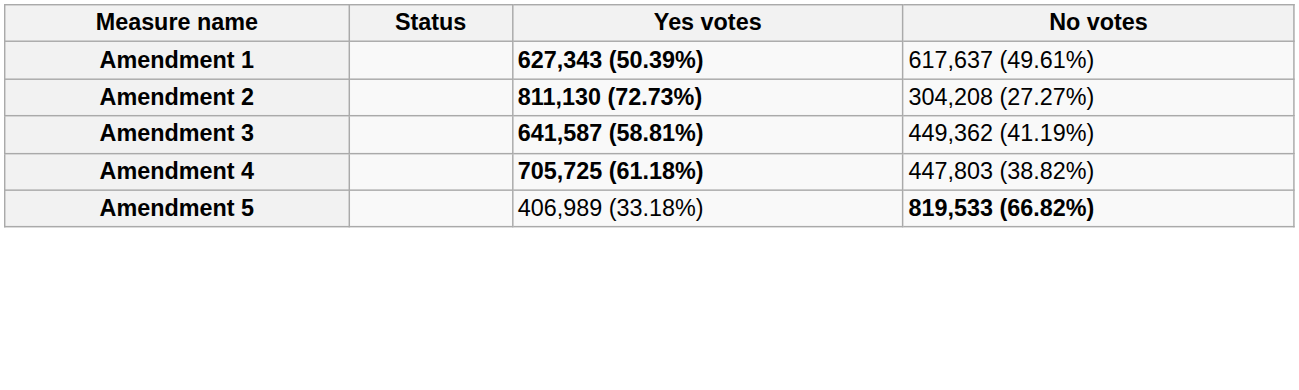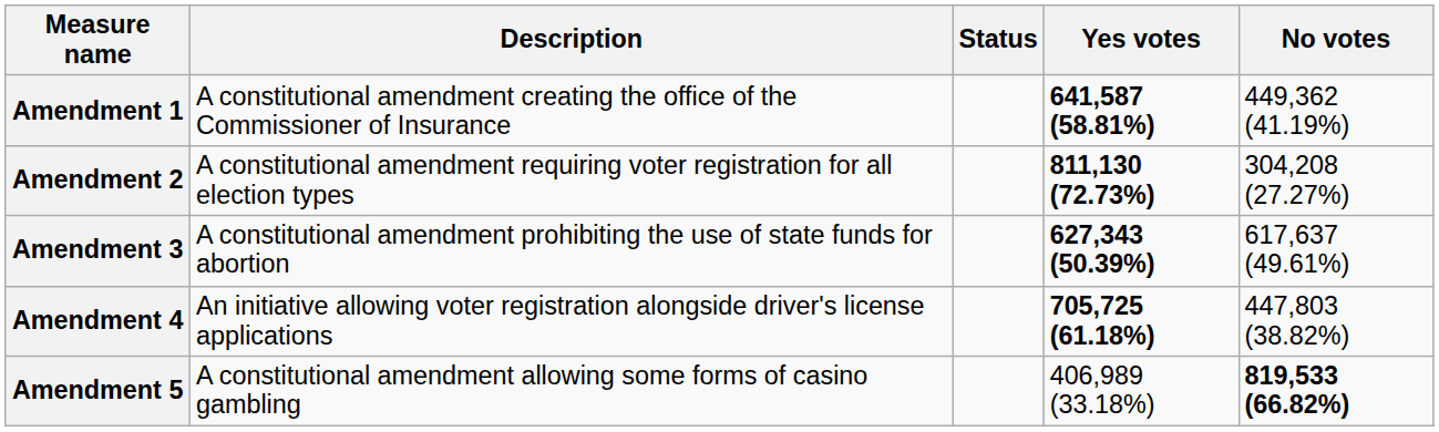+ column: Description | A constitutional amendment creating the office of the Commissioner of Insurance | A constitutional amendment requiring voter registration for all election types | A constitutional amendment prohibiting the use of state funds for abortion | An initiative allowing voter registration alongside driver's license applications | A constitutional amendment allowing some forms of casino gambling
Amendment 1 | Yes votes: 627,343 (50.39%) -> 641,587 (58.81%)
Amendment 1 | No votes: 617,637 (49.61%) -> 449,362 (41.19%)
Amendment 3 | Yes votes: 641,587 (58.81%) -> 627,343 (50.39%)
Amendment 3 | No votes: 449,362 (41.19%) -> 617,637 (49.61%)
